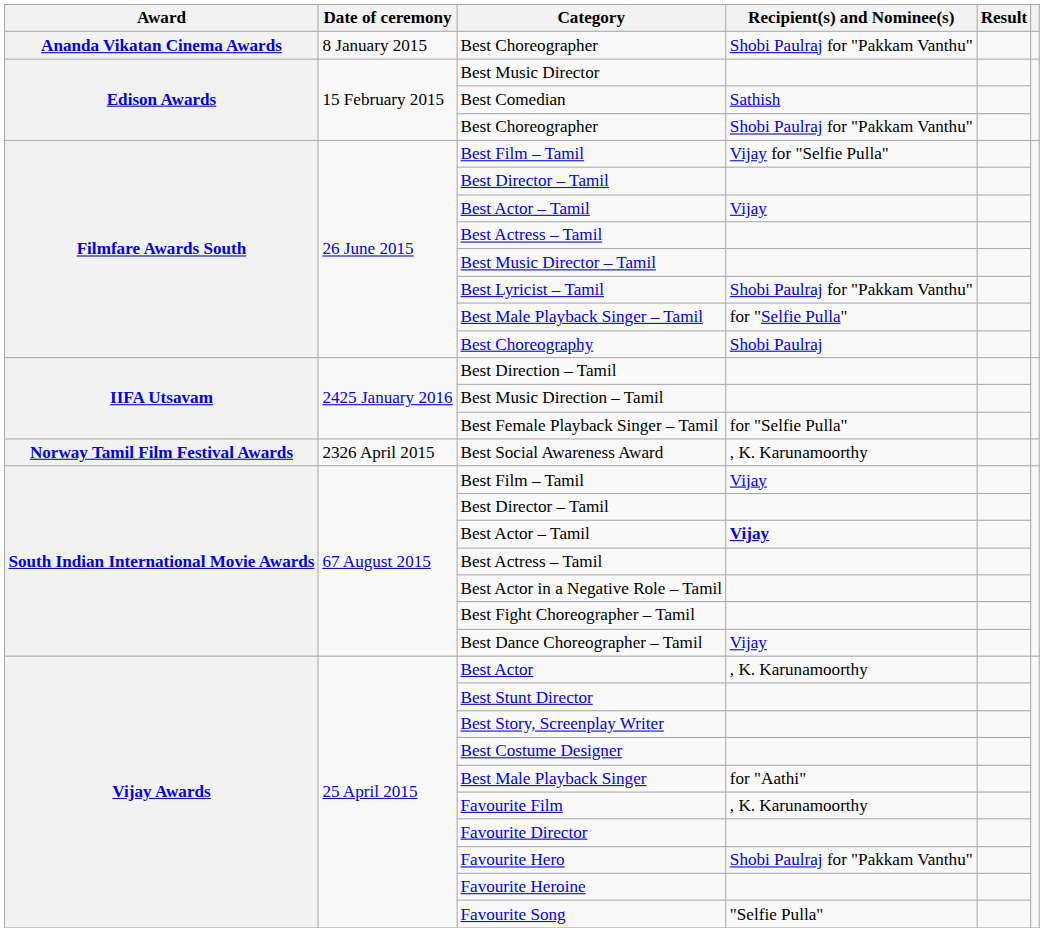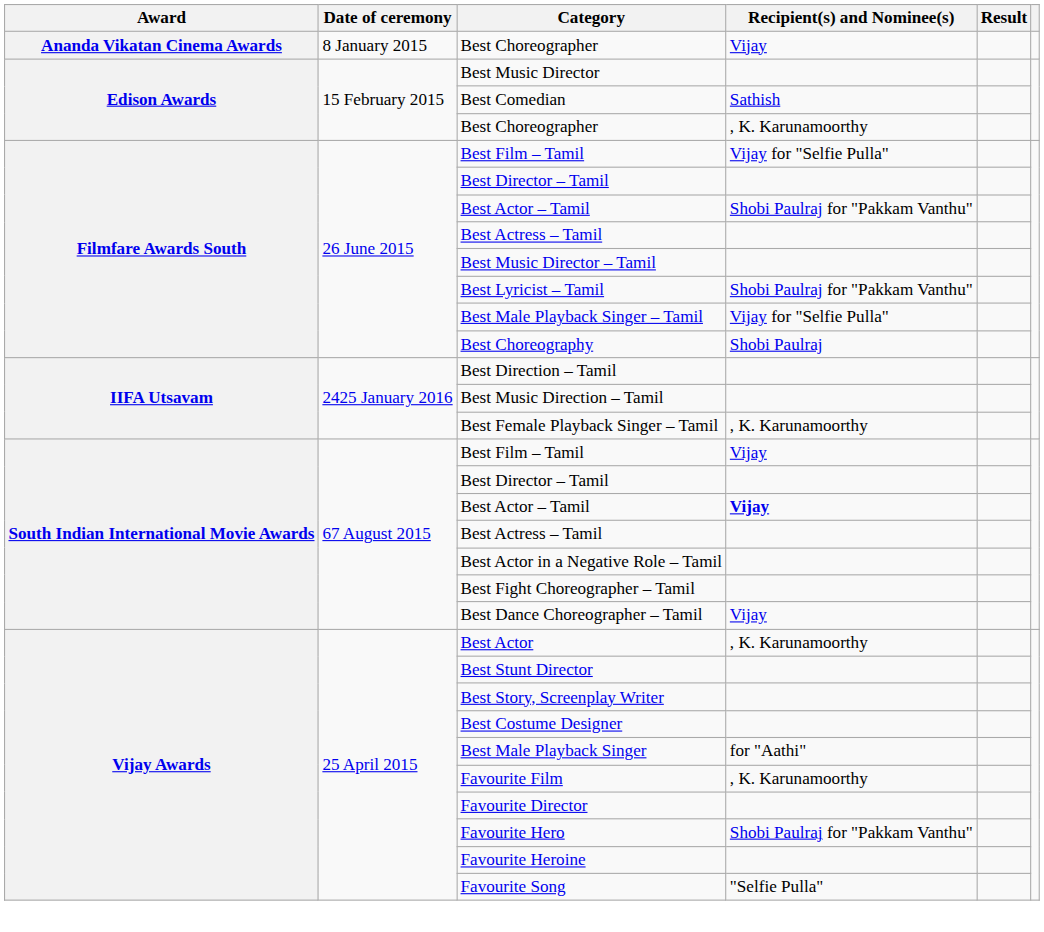Ananda Vikatan Cinema Awards / Best Choreographer | Recipient(s) and Nominee(s): Shobi Paulraj for "Pakkam Vanthu" -> Vijay
Edison Awards / Best Choreographer | Recipient(s) and Nominee(s): Shobi Paulraj for "Pakkam Vanthu" -> , K. Karunamoorthy
Filmfare Awards South / Best Actor – Tamil | Recipient(s) and Nominee(s): Vijay -> Shobi Paulraj for "Pakkam Vanthu"
Best Male Playback Singer – Tamil | Recipient(s) and Nominee(s): for "Selfie Pulla" -> Vijay for "Selfie Pulla"
Best Female Playback Singer – Tamil | Recipient(s) and Nominee(s): for "Selfie Pulla" -> , K. Karunamoorthy
- row: Norway Tamil Film Festival Awards | 2326 April 2015 | Best Social Awareness Award | , K. Karunamoorthy
